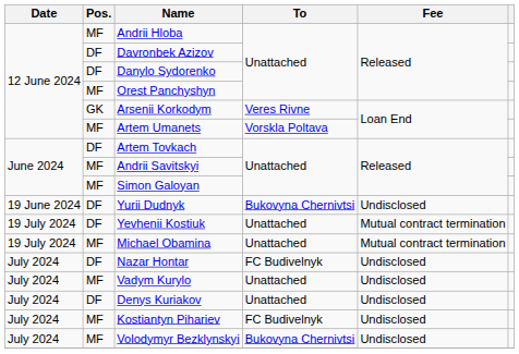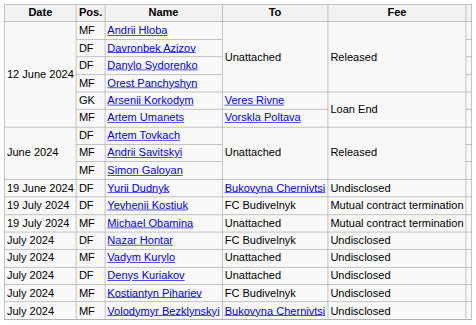Yevhenii Kostiuk | To: Unattached -> FC Budivelnyk
